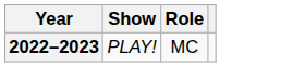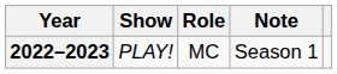+ column: Note | Season 1
